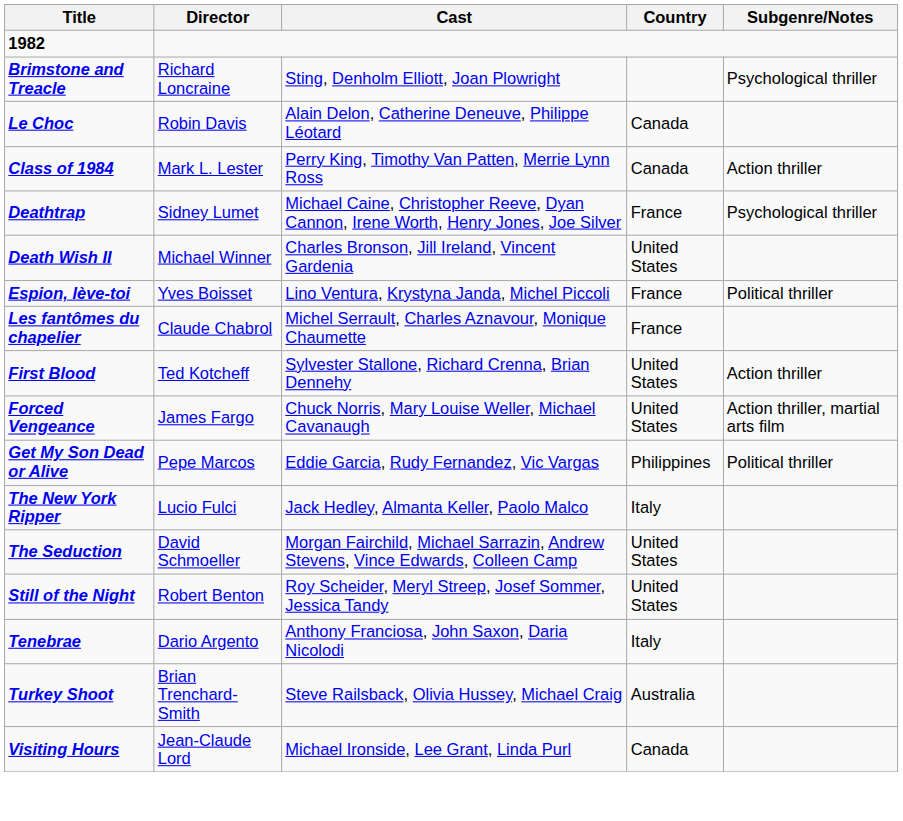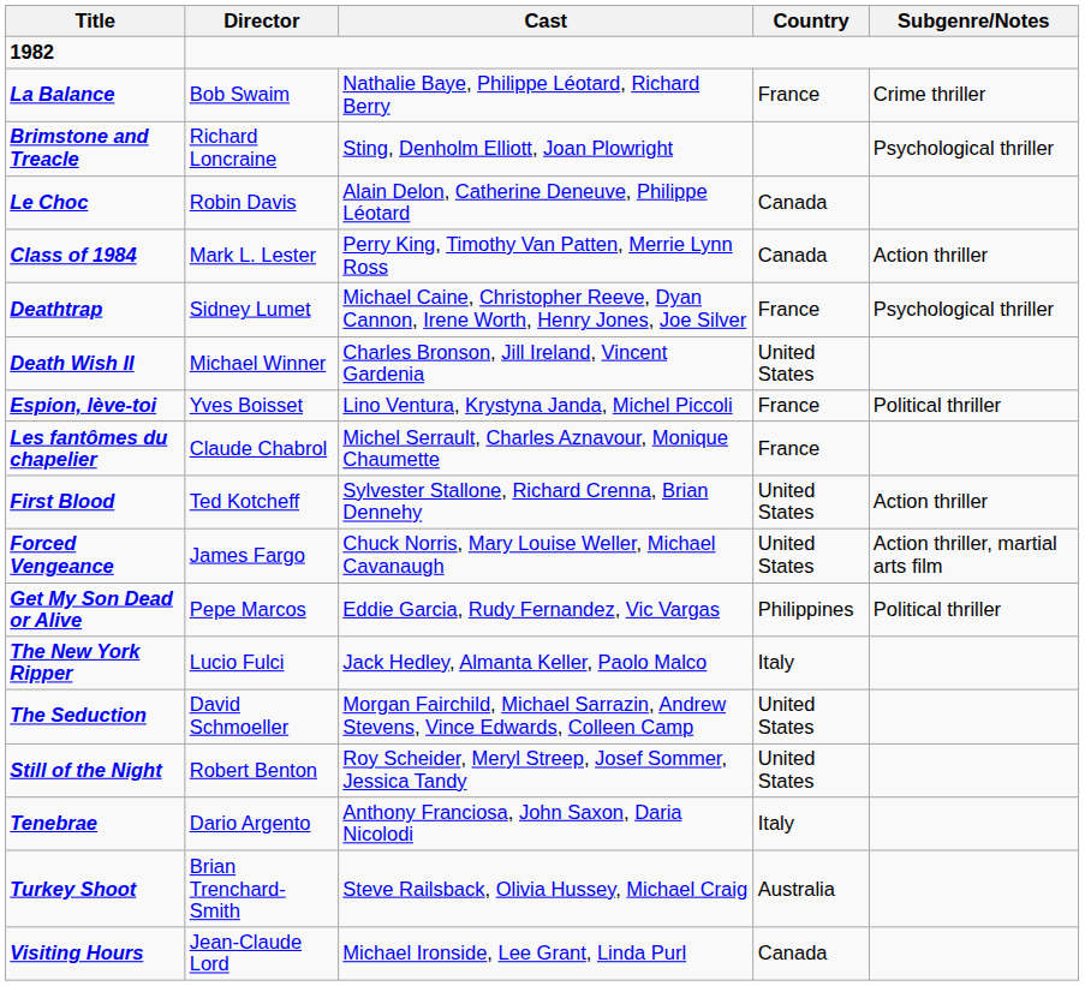+ row: La Balance | Bob Swaim | Nathalie Baye, Philippe Léotard, Richard Berry | France | Crime thriller
